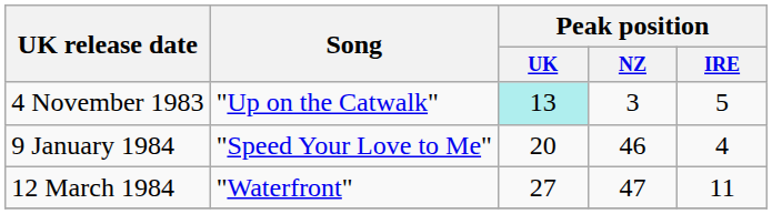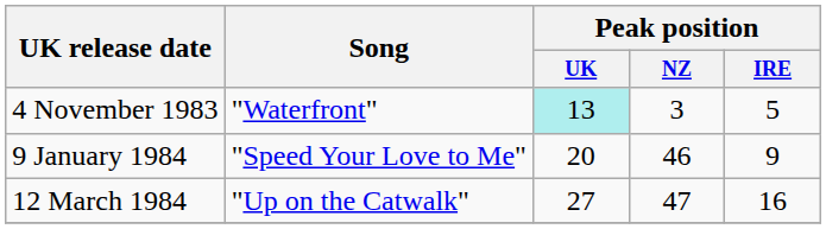4 November 1983 | Song: "Up on the Catwalk" -> "Waterfront"
9 January 1984 | Peak position / IRE: 4 -> 9
12 March 1984 | Song: "Waterfront" -> "Up on the Catwalk"
12 March 1984 | Peak position / IRE: 11 -> 16
